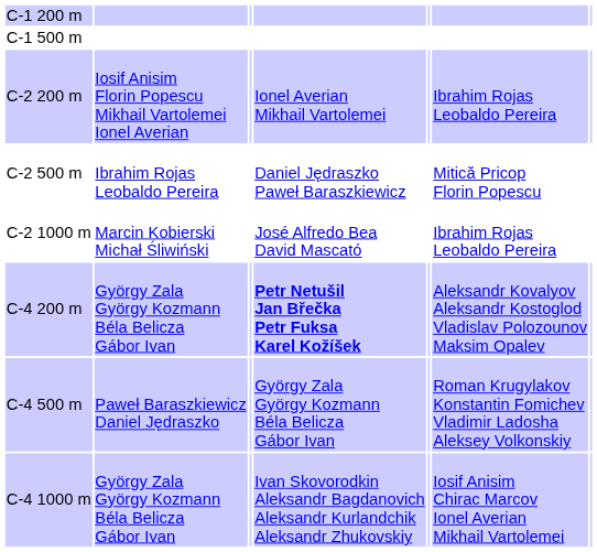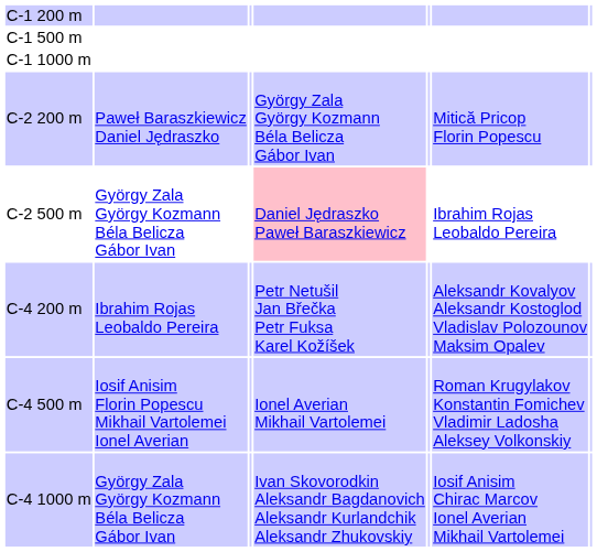+ row: C-1 1000 m
C-2 200 m | column 2: Iosif Anisim Florin Popescu Mikhail Vartolemei Ionel Averian -> Paweł Baraszkiewicz Daniel Jędraszko
C-2 200 m | column 4: Ionel Averian Mikhail Vartolemei -> György Zala György Kozmann Béla Belicza Gábor Ivan
C-2 200 m | column 6: Ibrahim Rojas Leobaldo Pereira -> Mitică Pricop Florin Popescu
C-2 500 m | column 2: Ibrahim Rojas Leobaldo Pereira -> György Zala György Kozmann Béla Belicza Gábor Ivan
C-2 500 m | column 4: no background -> pink background
C-2 500 m | column 6: Mitică Pricop Florin Popescu -> Ibrahim Rojas Leobaldo Pereira
- row: C-2 1000 m | Marcin Kobierski Michał Śliwiński | José Alfredo Bea David Mascató | Ibrahim Rojas Leobaldo Pereira
C-4 200 m | column 2: György Zala György Kozmann Béla Belicza Gábor Ivan -> Ibrahim Rojas Leobaldo Pereira
C-4 200 m | column 4: bold -> normal
C-4 500 m | column 2: Paweł Baraszkiewicz Daniel Jędraszko -> Iosif Anisim Florin Popescu Mikhail Vartolemei Ionel Averian
C-4 500 m | column 4: György Zala György Kozmann Béla Belicza Gábor Ivan -> Ionel Averian Mikhail Vartolemei
